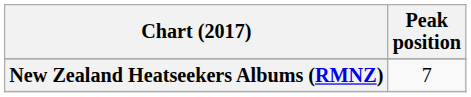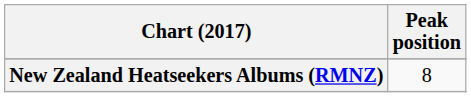New Zealand Heatseekers Albums (RMNZ) | Peak position: 7 -> 8
